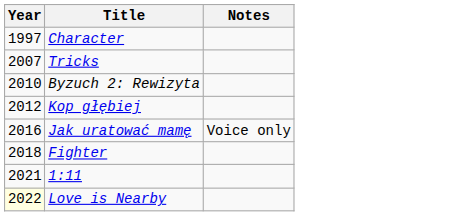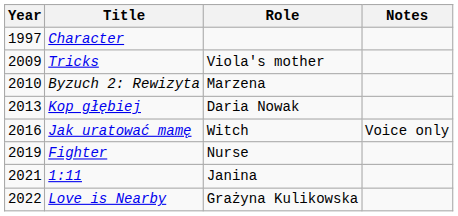+ column: Role | Viola's mother | Marzena | Daria Nowak | Witch | Nurse | Janina | Grażyna Kulikowska
Tricks | Year: 2007 -> 2009
Kop głębiej | Year: 2012 -> 2013
Fighter | Year: 2018 -> 2019
Love is Nearby | Year: lightyellow background -> no background
